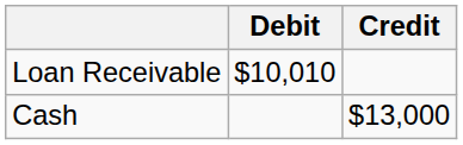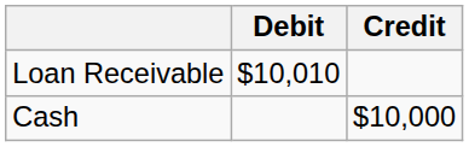Cash | Credit: $13,000 -> $10,000
